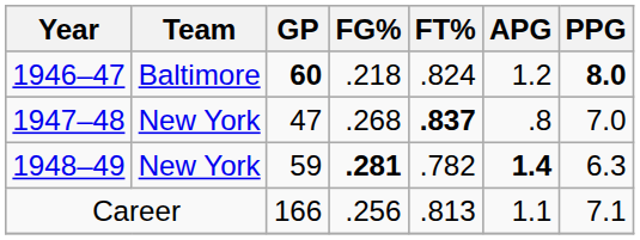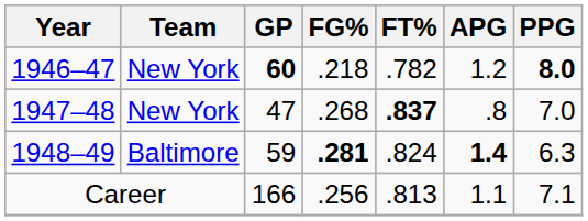1946–47 | Team: Baltimore -> New York
1946–47 | FT%: .824 -> .782
1948–49 | Team: New York -> Baltimore
1948–49 | FT%: .782 -> .824
